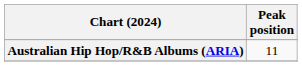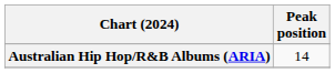Australian Hip Hop/R&B Albums (ARIA) | Peak position: 11 -> 14
